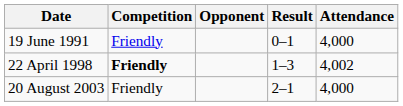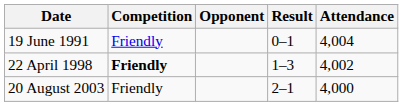19 June 1991 | Attendance: 4,000 -> 4,004
